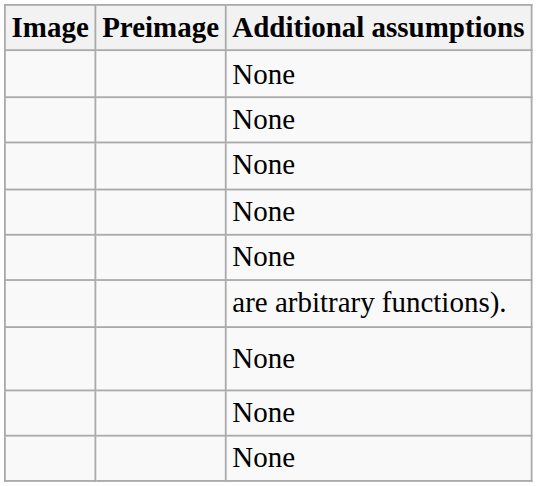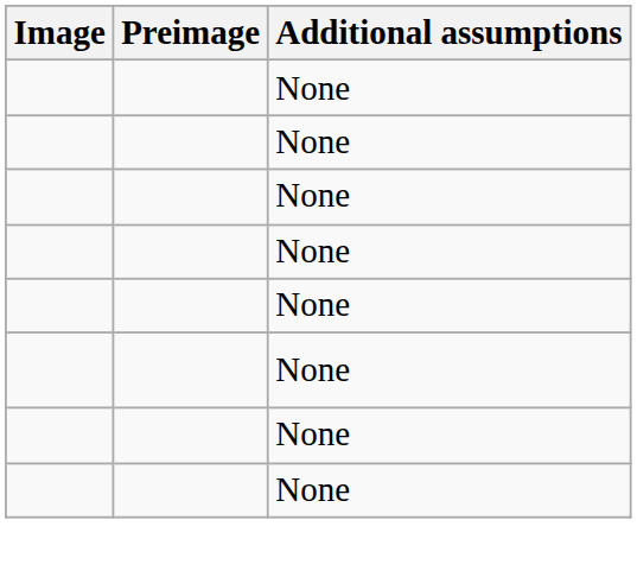- row: are arbitrary functions).
